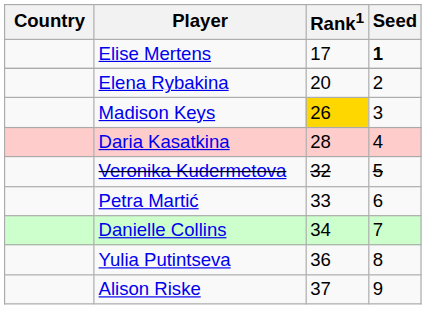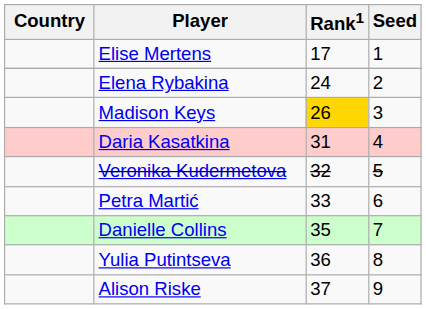Elise Mertens | Seed: bold -> normal
Elena Rybakina | Rank1: 20 -> 24
Daria Kasatkina | Rank1: 28 -> 31
Danielle Collins | Rank1: 34 -> 35
